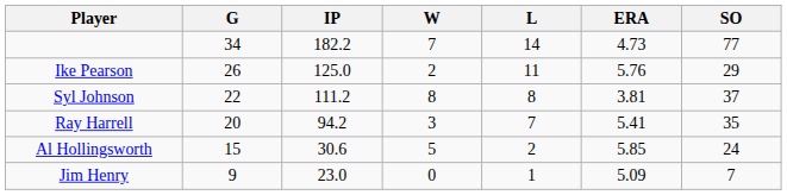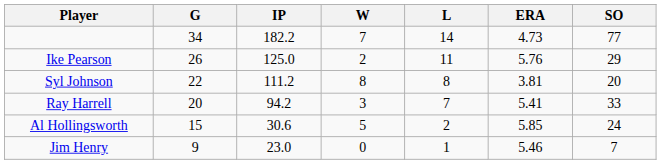Syl Johnson | SO: 37 -> 20
Ray Harrell | SO: 35 -> 33
Jim Henry | ERA: 5.09 -> 5.46
